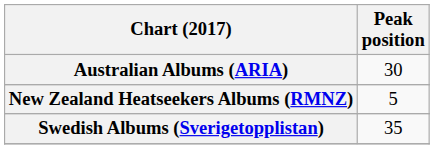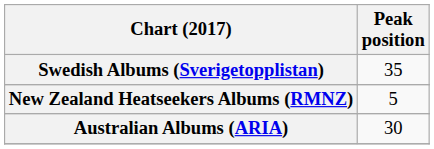rows swapped: Australian Albums (ARIA) <-> Swedish Albums (Sverigetopplistan)
